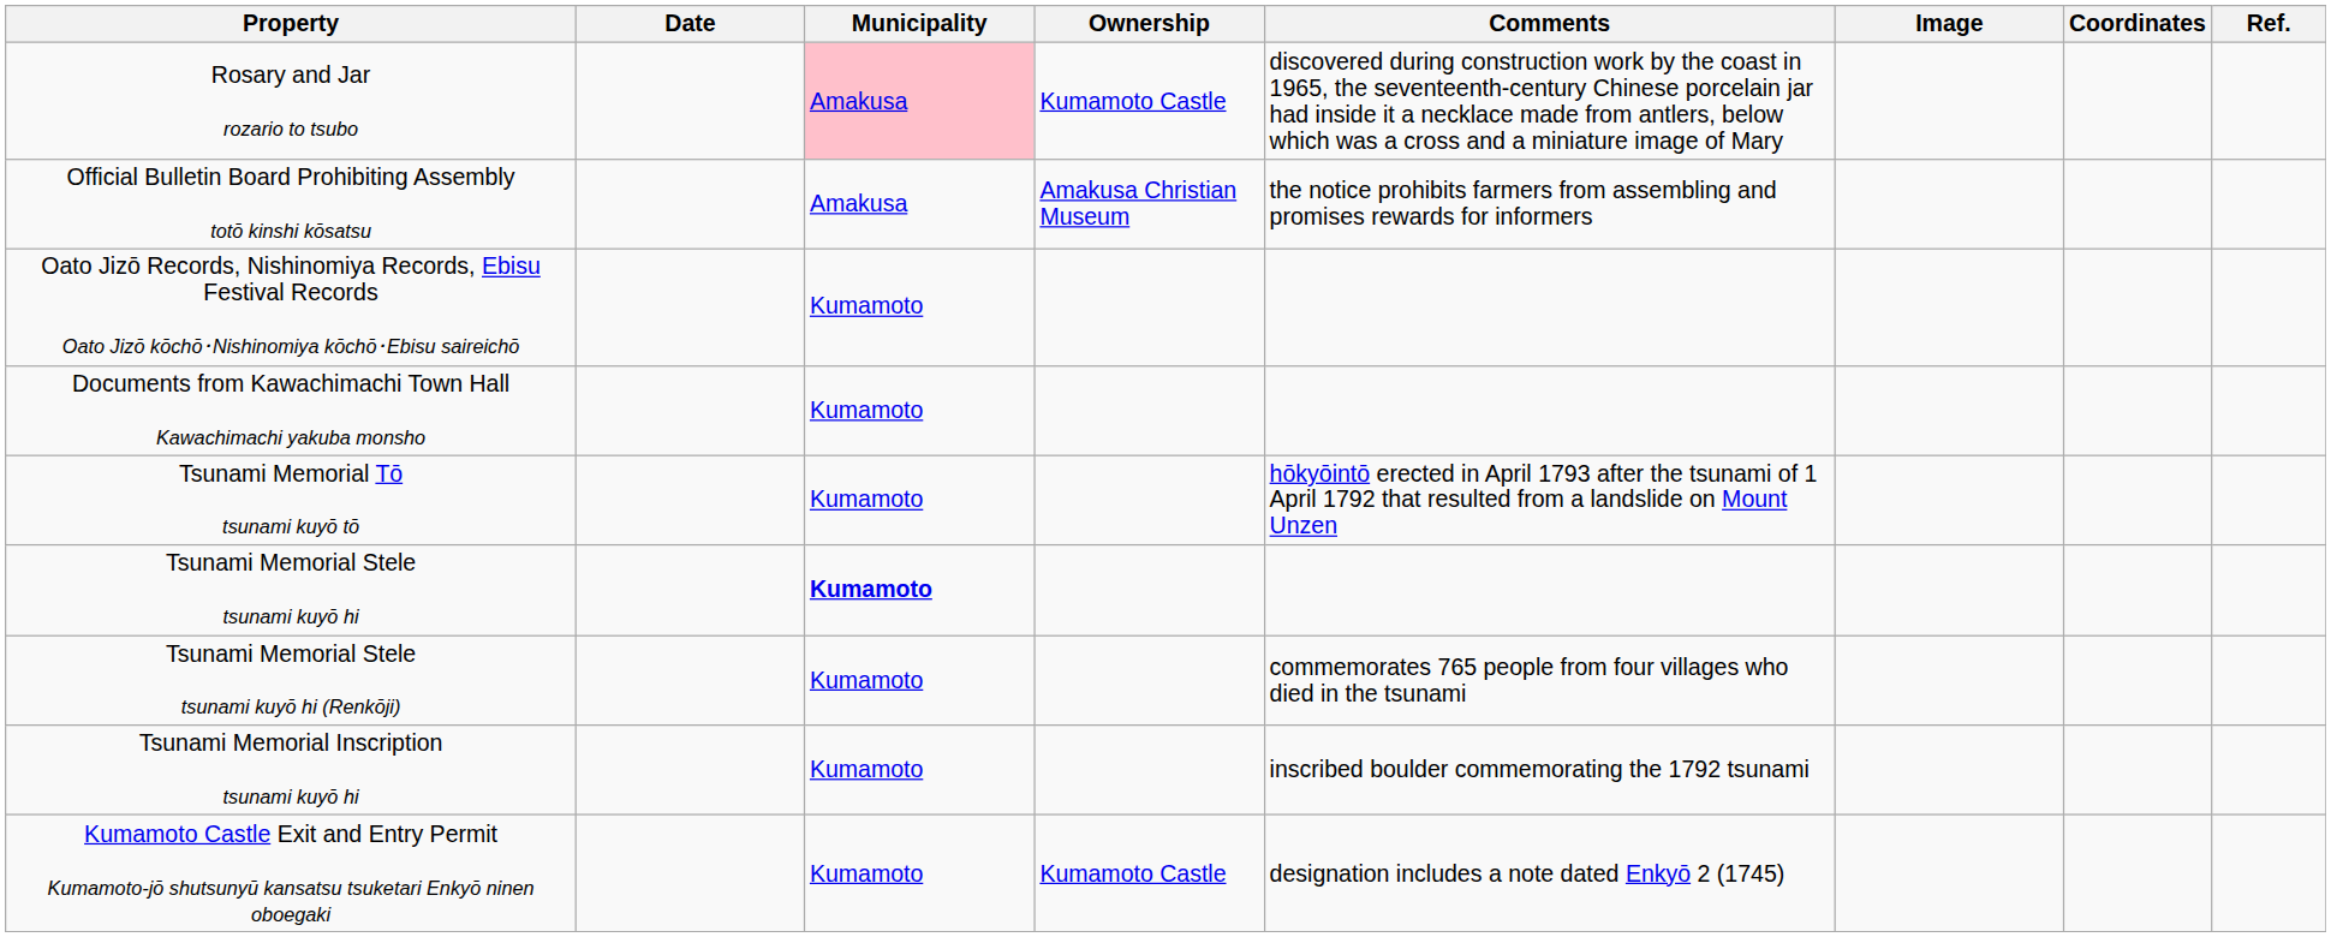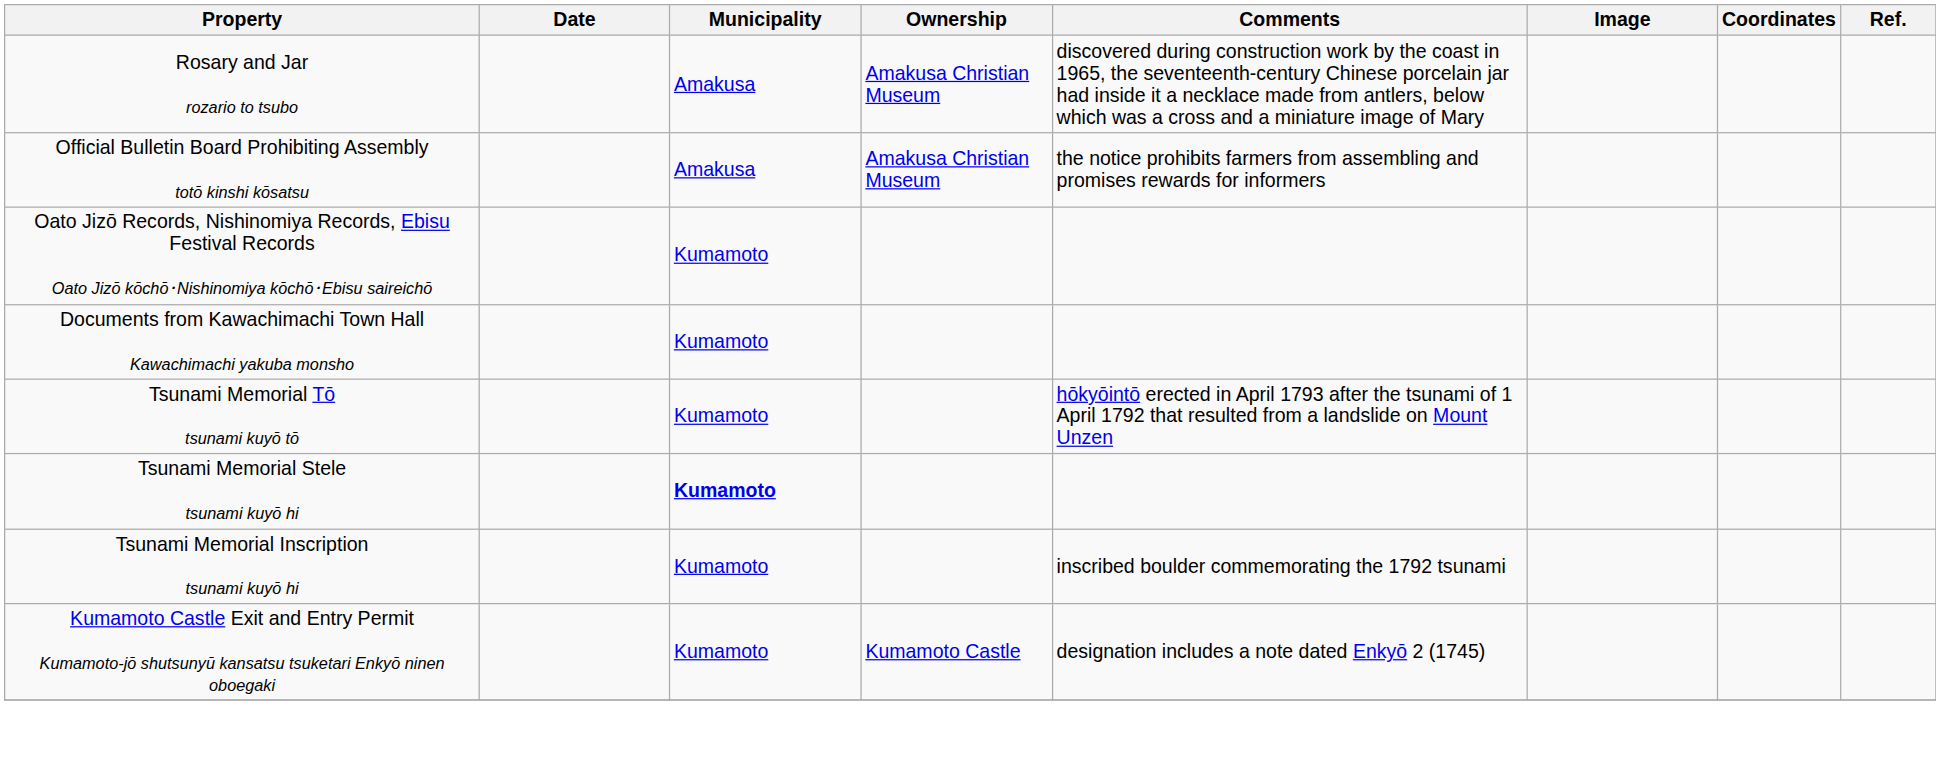Rosary and Jar rozario to tsubo | Municipality: pink background -> no background
Rosary and Jar rozario to tsubo | Ownership: Kumamoto Castle -> Amakusa Christian Museum
- row: Tsunami Memorial Stele tsunami kuyō hi (Renkōji) | Kumamoto | commemorates 765 people from four villages who died in the tsunami
